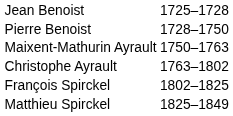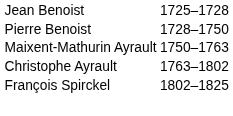- row: Matthieu Spirckel | 1825–1849
